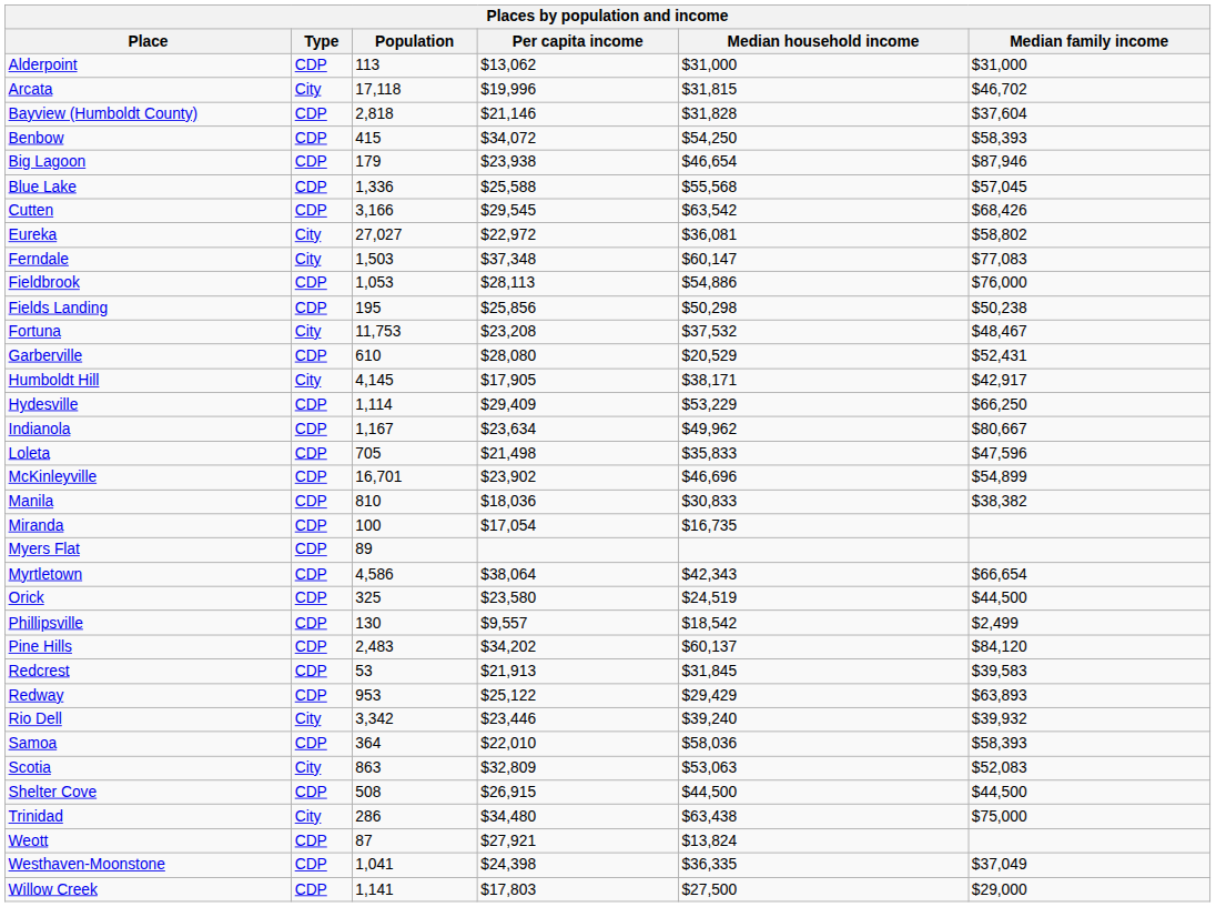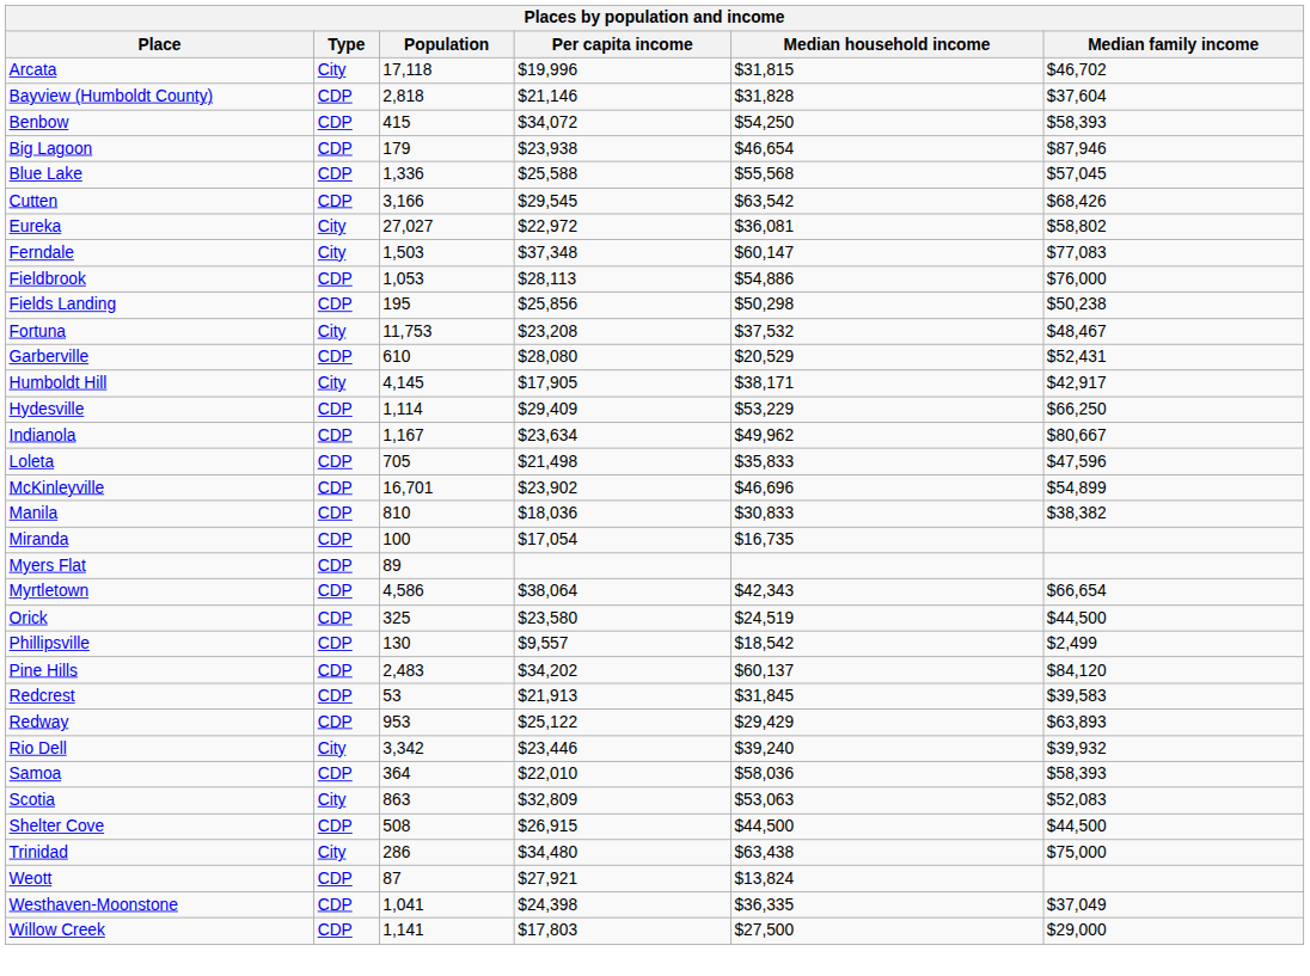- row: Alderpoint | CDP | 113 | $13,062 | $31,000 | $31,000
